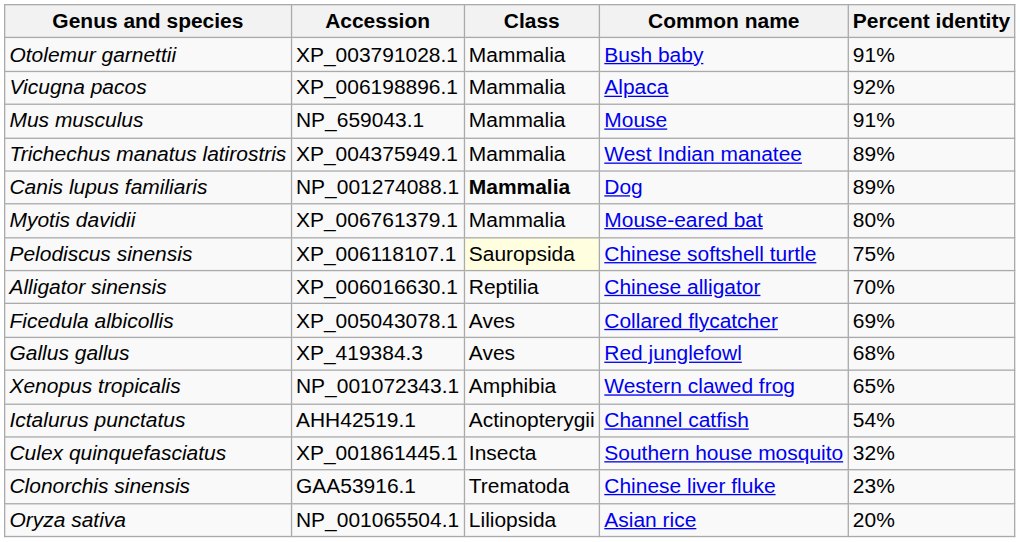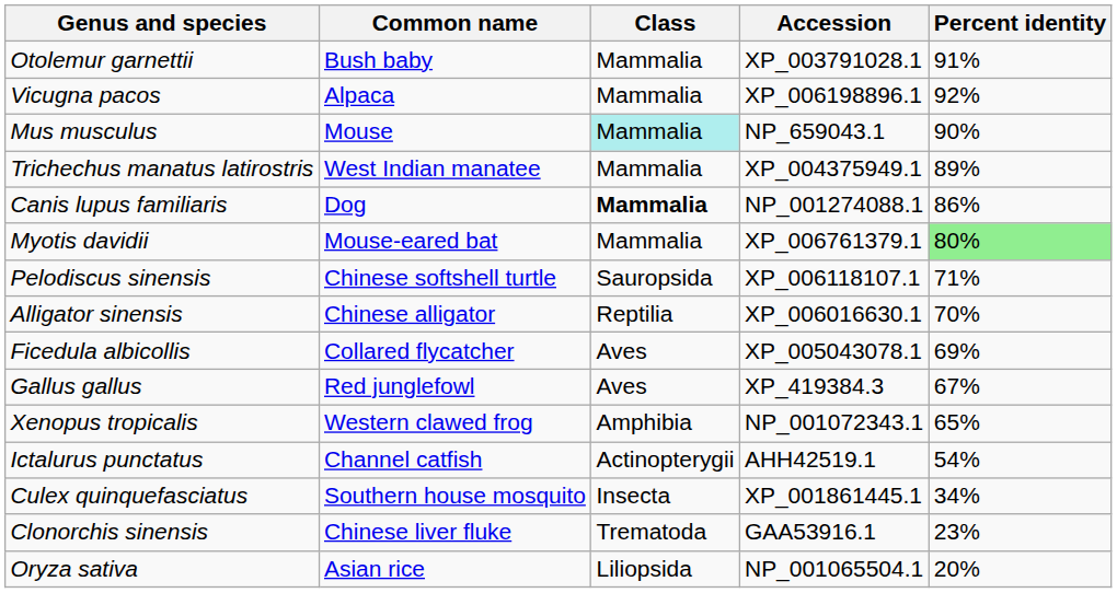columns swapped: Common name <-> Accession
Mus musculus | Class: no background -> paleturquoise background
Mus musculus | Percent identity: 91% -> 90%
Canis lupus familiaris | Percent identity: 89% -> 86%
Myotis davidii | Percent identity: no background -> lightgreen background
Pelodiscus sinensis | Class: lightyellow background -> no background
Pelodiscus sinensis | Percent identity: 75% -> 71%
Gallus gallus | Percent identity: 68% -> 67%
Culex quinquefasciatus | Percent identity: 32% -> 34%
